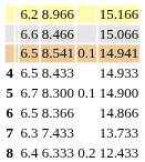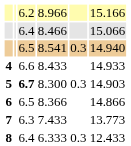8.466 | column 3: 6.6 -> 6.4
8.541 | column 5: 0.1 -> 0.3
8.541 | column 6: 14.941 -> 14.940
8.433 | column 3: 6.5 -> 6.6
8.300 | column 3: normal -> bold
8.300 | column 5: 0.1 -> 0.3
8.300 | column 6: 14.900 -> 14.903
7.433 | column 6: 13.733 -> 13.773
6.333 | column 5: 0.2 -> 0.3
